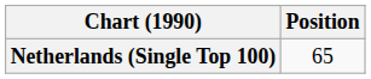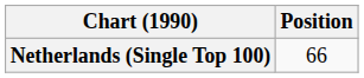Netherlands (Single Top 100) | Position: 65 -> 66
